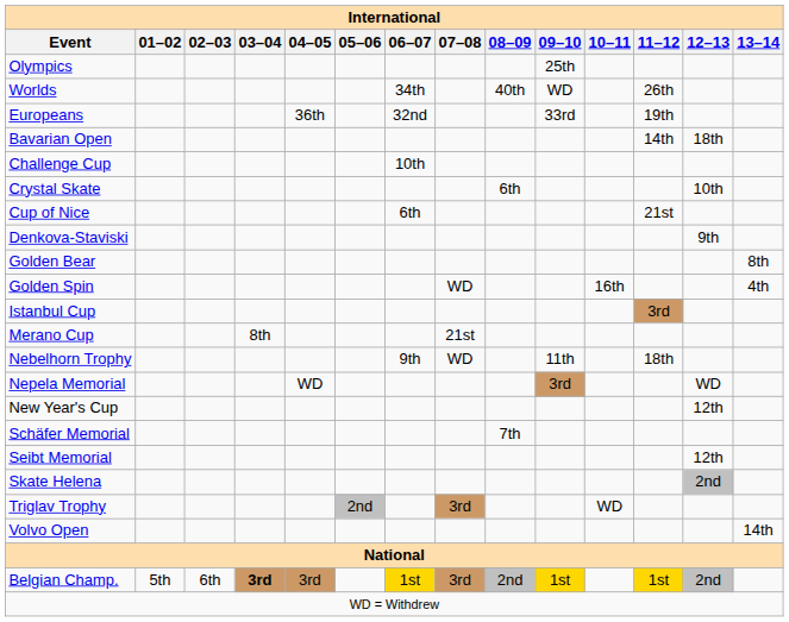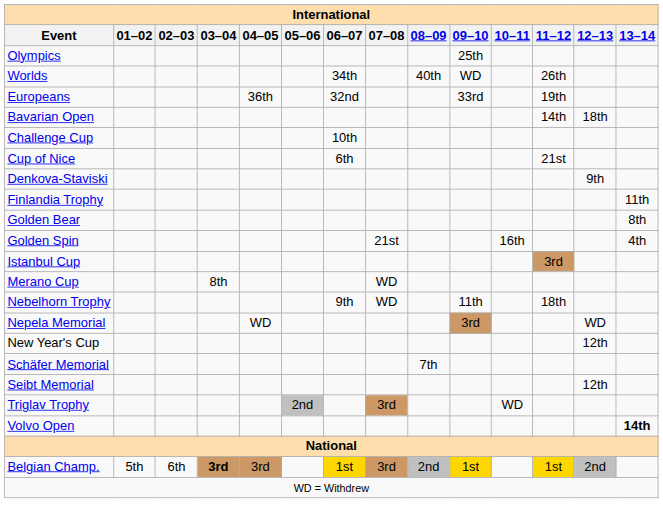- row: Crystal Skate | 6th | 10th
+ row: Finlandia Trophy | 11th
Golden Spin | 07–08: WD -> 21st
Merano Cup | 07–08: 21st -> WD
- row: Skate Helena | 2nd
Volvo Open | 13–14: normal -> bold
